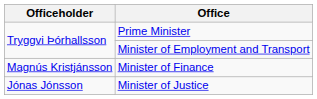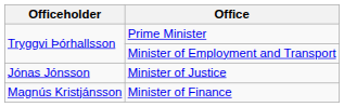rows swapped: Minister of Justice <-> Minister of Finance
